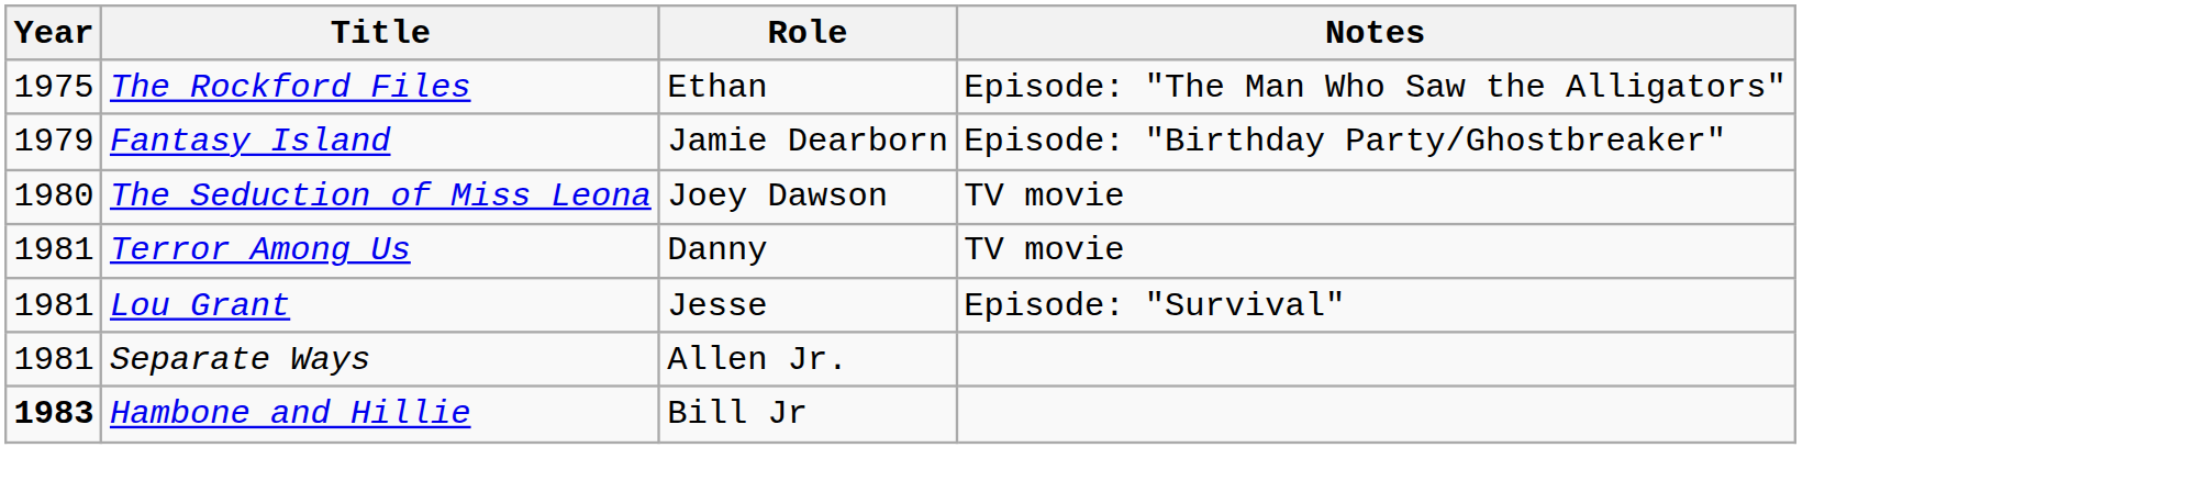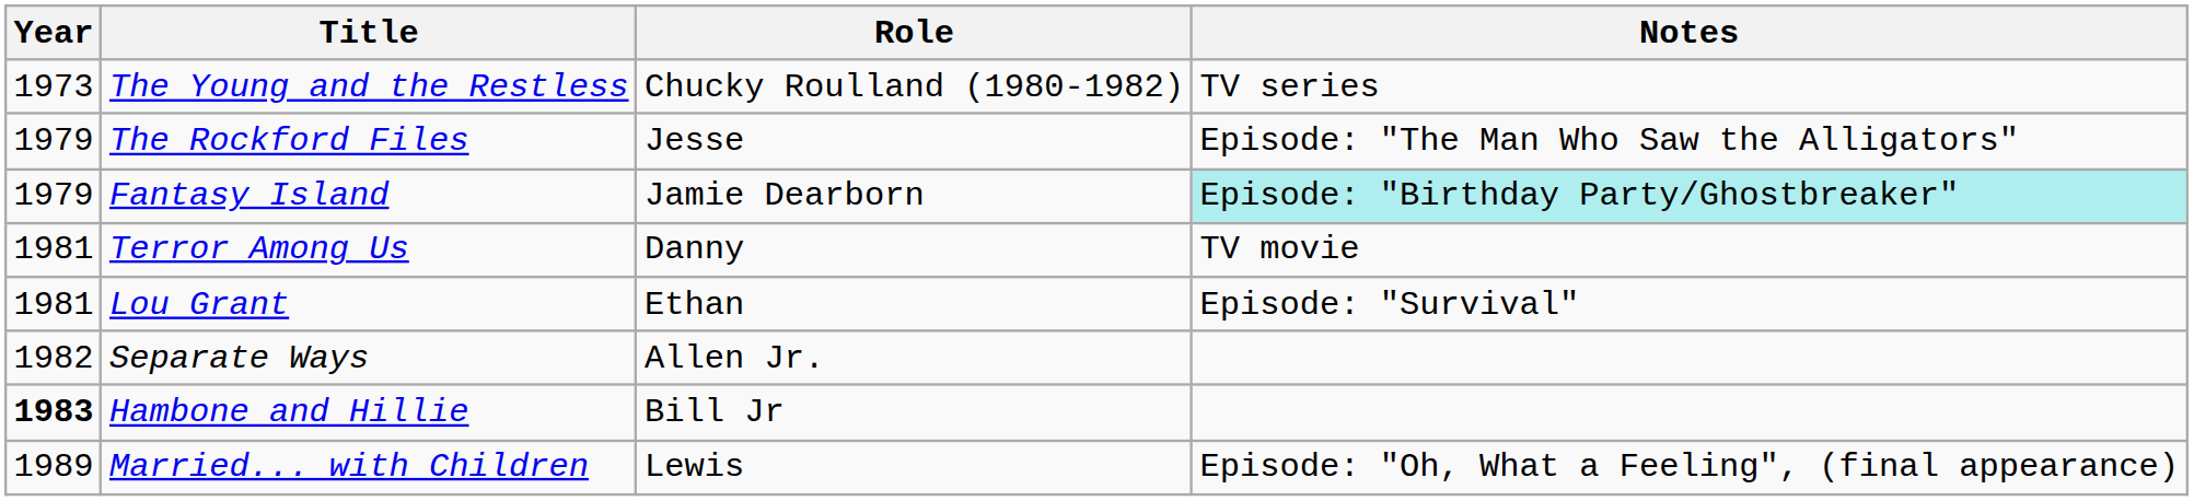+ row: 1973 | The Young and the Restless | Chucky Roulland (1980-1982) | TV series
The Rockford Files | Year: 1975 -> 1979
The Rockford Files | Role: Ethan -> Jesse
Fantasy Island | Notes: no background -> paleturquoise background
- row: 1980 | The Seduction of Miss Leona | Joey Dawson | TV movie
Lou Grant | Role: Jesse -> Ethan
Separate Ways | Year: 1981 -> 1982
+ row: 1989 | Married... with Children | Lewis | Episode: "Oh, What a Feeling", (final appearance)
